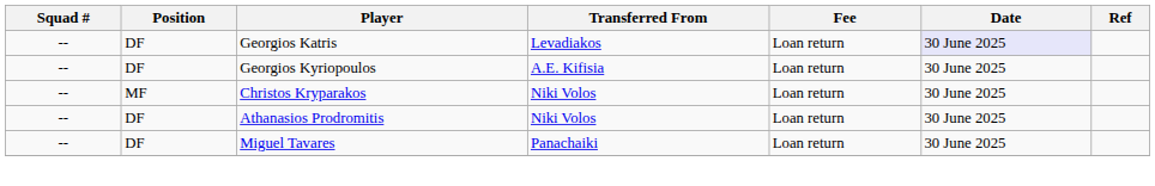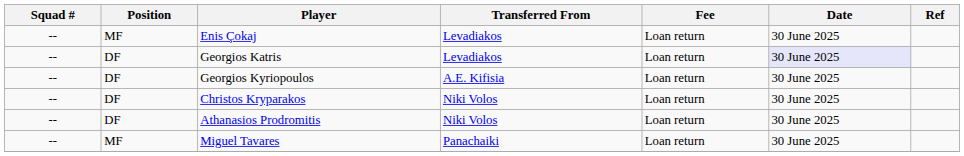+ row: -- | MF | Enis Çokaj | Levadiakos | Loan return | 30 June 2025
Christos Kryparakos | Position: MF -> DF
Miguel Tavares | Position: DF -> MF
